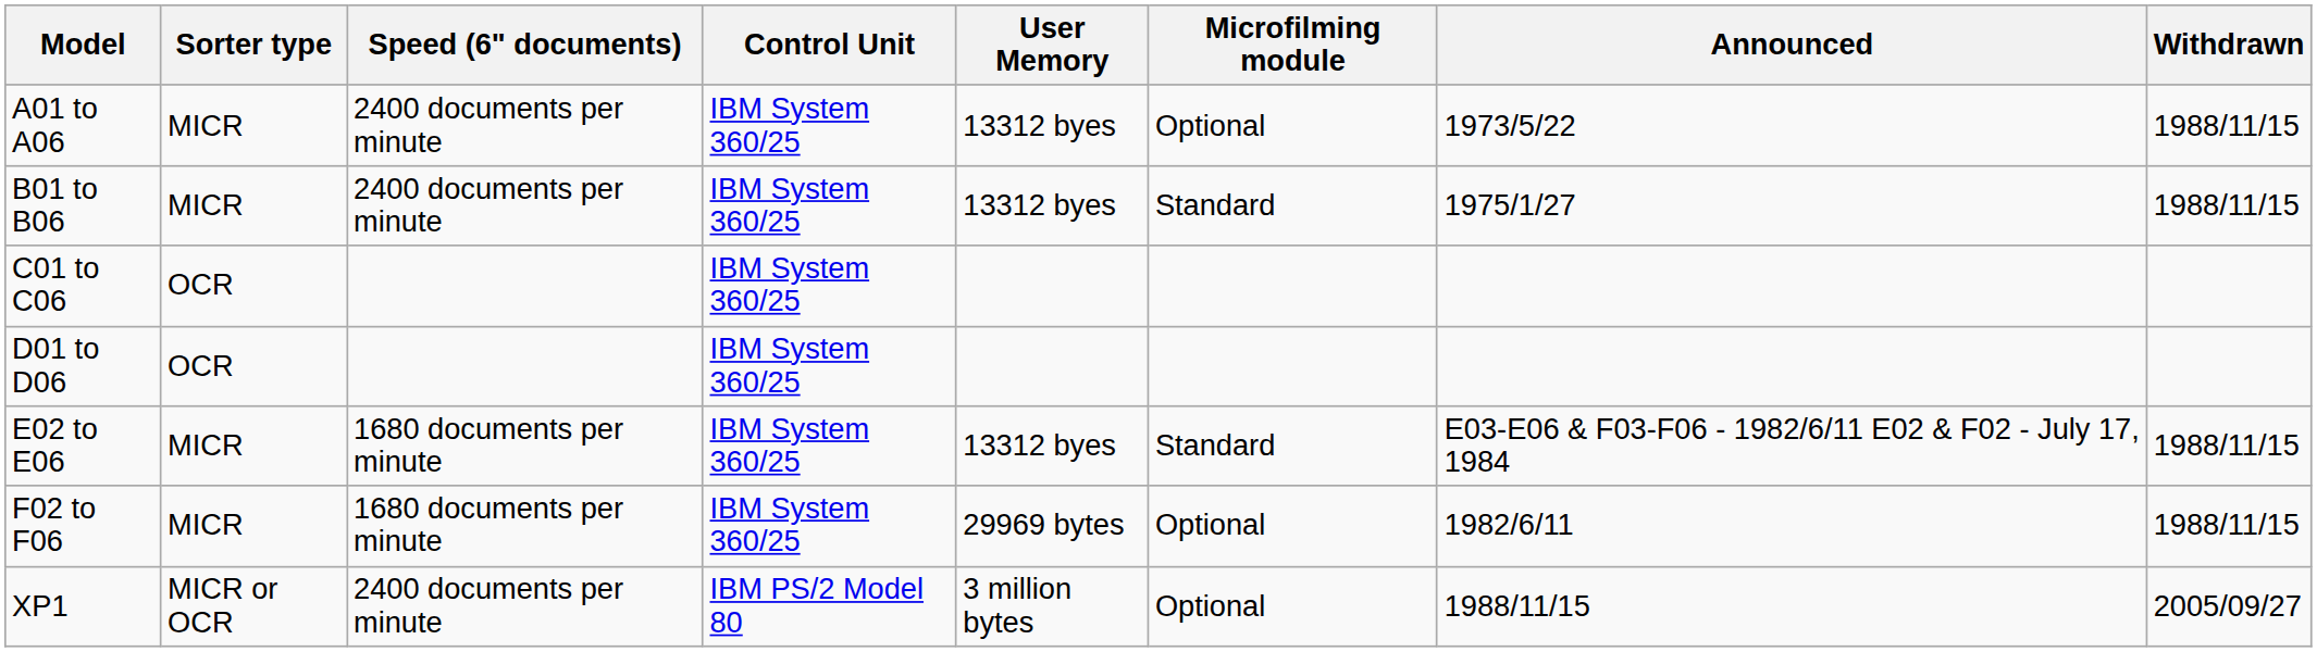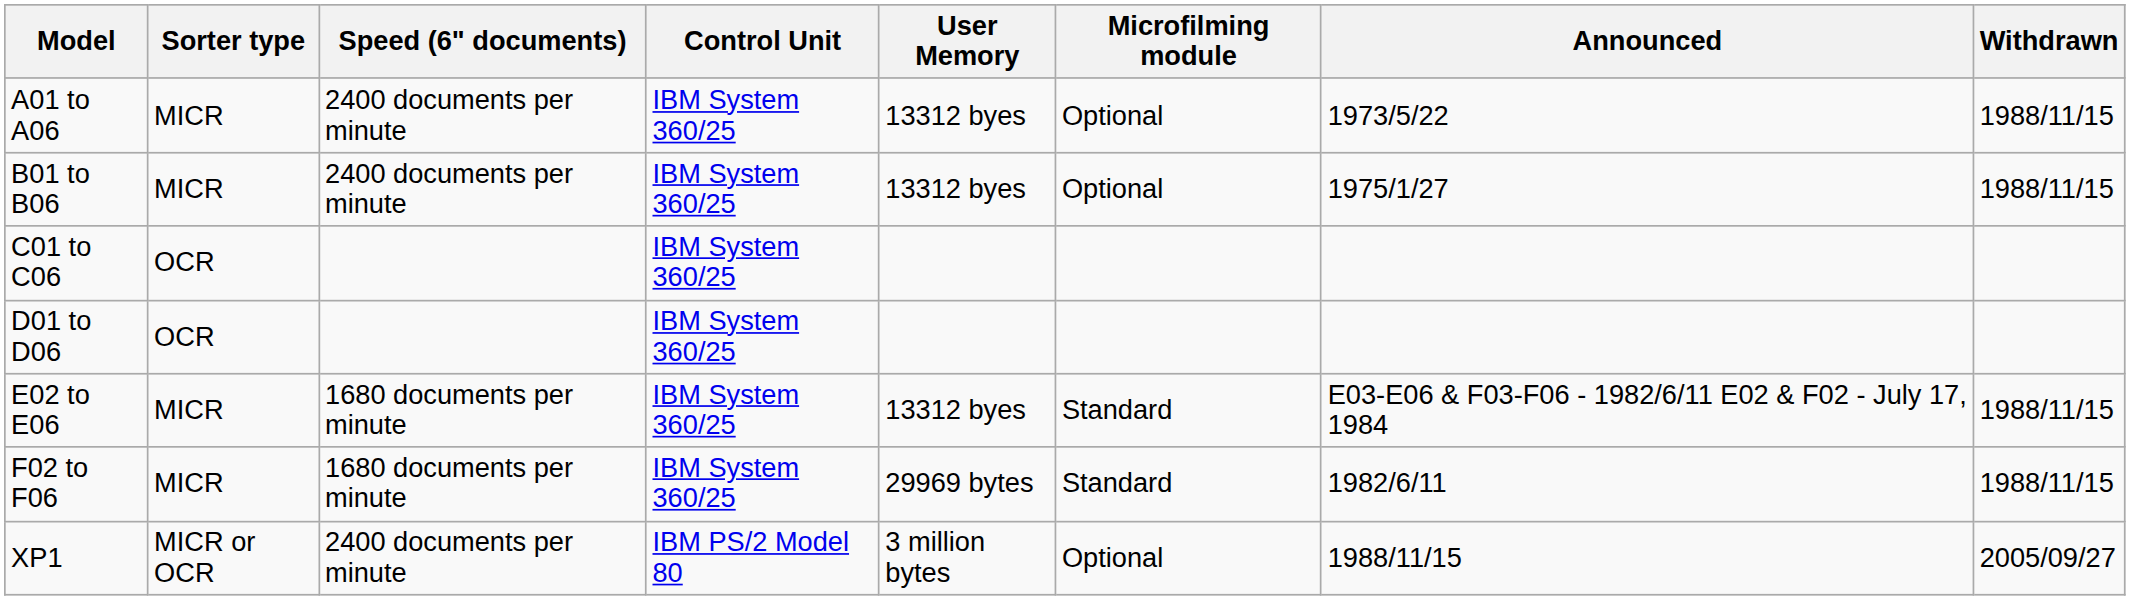B01 to B06 | Microfilming module: Standard -> Optional
F02 to F06 | Microfilming module: Optional -> Standard
